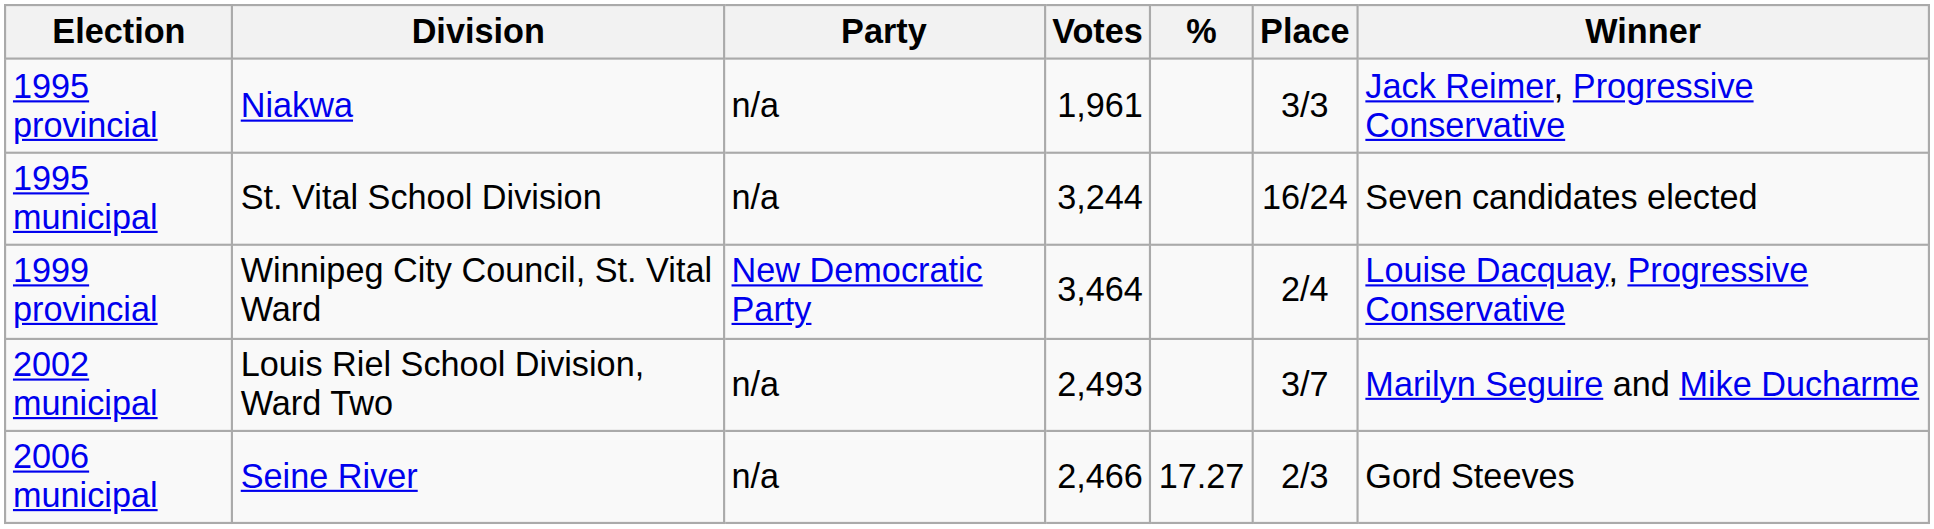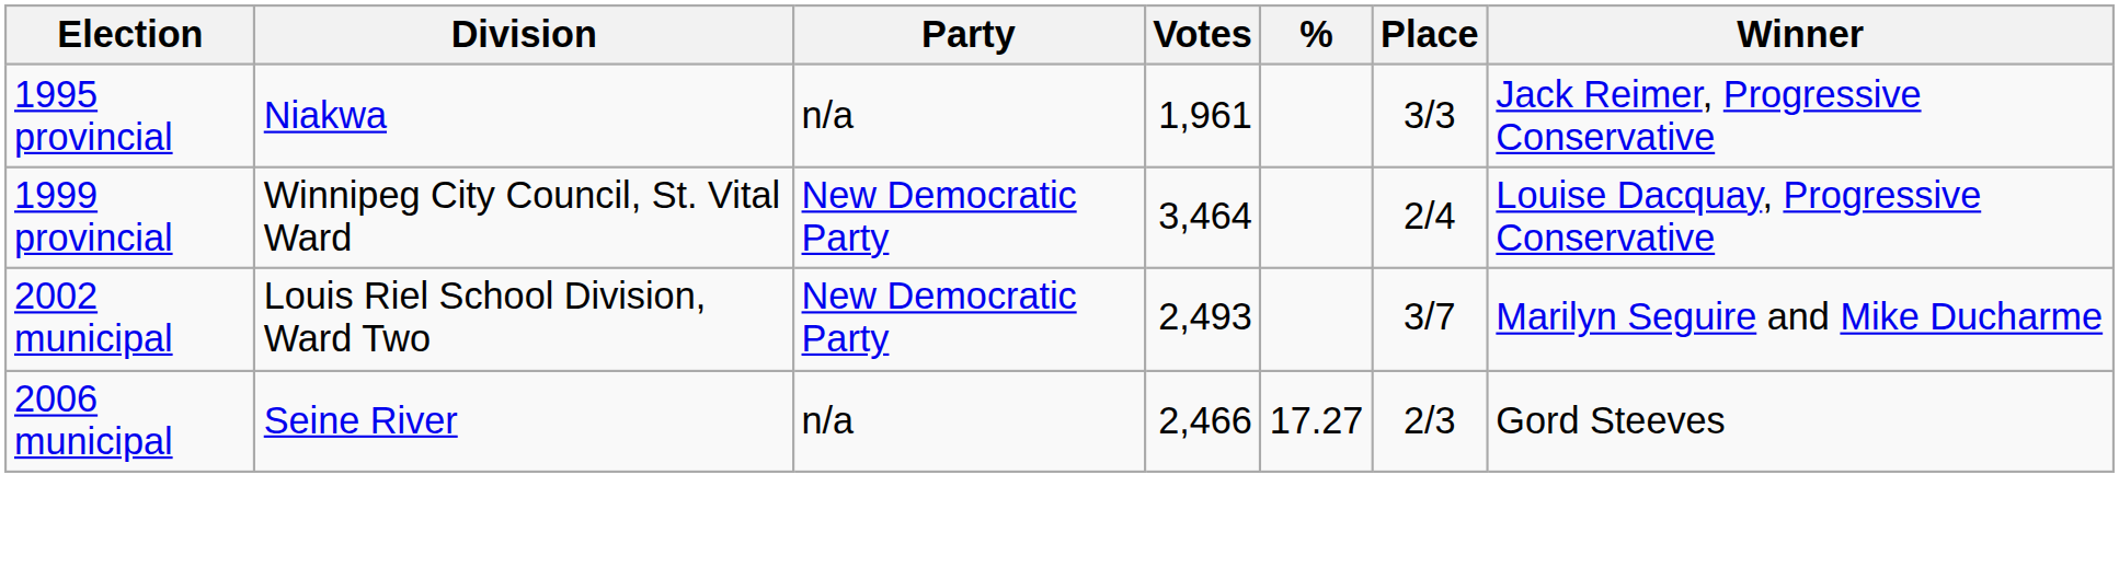- row: 1995 municipal | St. Vital School Division | n/a | 3,244 | 16/24 | Seven candidates elected
2002 municipal | Party: n/a -> New Democratic Party
